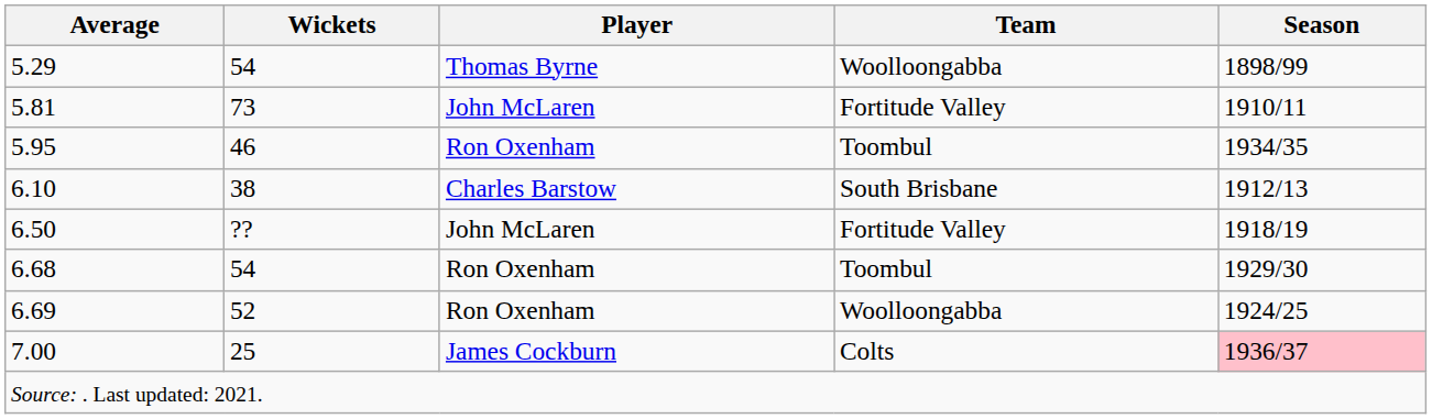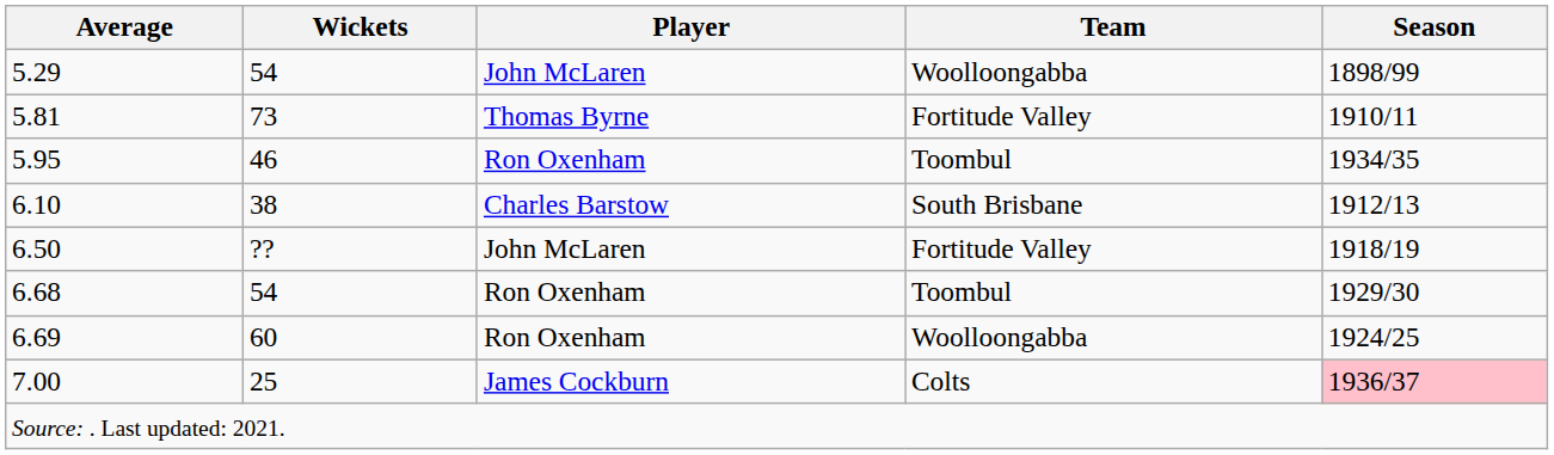5.29 | Player: Thomas Byrne -> John McLaren
5.81 | Player: John McLaren -> Thomas Byrne
6.69 | Wickets: 52 -> 60
